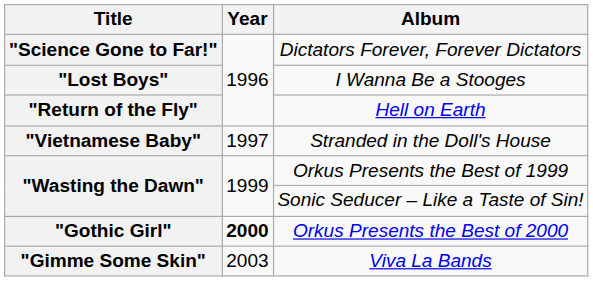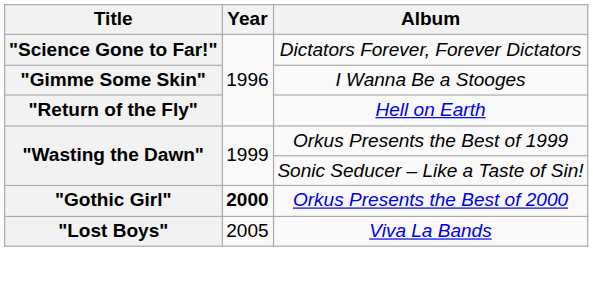I Wanna Be a Stooges | Title: "Lost Boys" -> "Gimme Some Skin"
- row: "Vietnamese Baby" | 1997 | Stranded in the Doll's House
Viva La Bands | Title: "Gimme Some Skin" -> "Lost Boys"
Viva La Bands | Year: 2003 -> 2005
